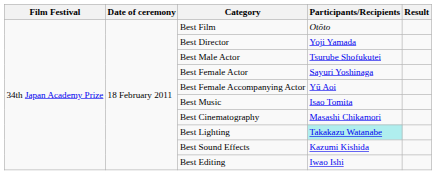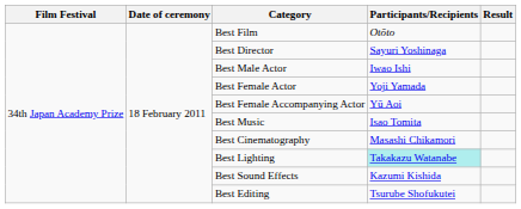Best Director | Participants/Recipients: Yoji Yamada -> Sayuri Yoshinaga
Best Male Actor | Participants/Recipients: Tsurube Shofukutei -> Iwao Ishi
Best Female Actor | Participants/Recipients: Sayuri Yoshinaga -> Yoji Yamada
Best Editing | Participants/Recipients: Iwao Ishi -> Tsurube Shofukutei
